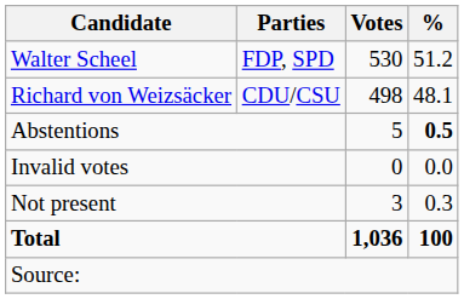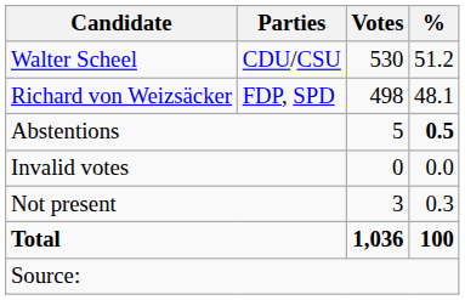Walter Scheel | Parties: FDP, SPD -> CDU/CSU
Richard von Weizsäcker | Parties: CDU/CSU -> FDP, SPD
